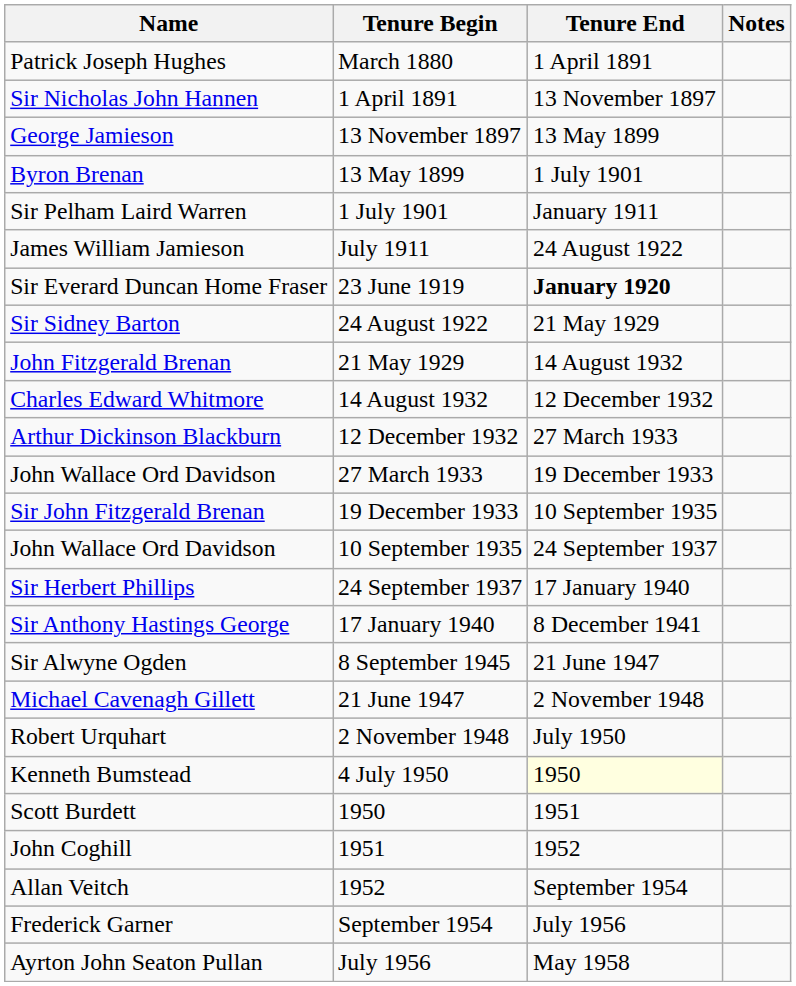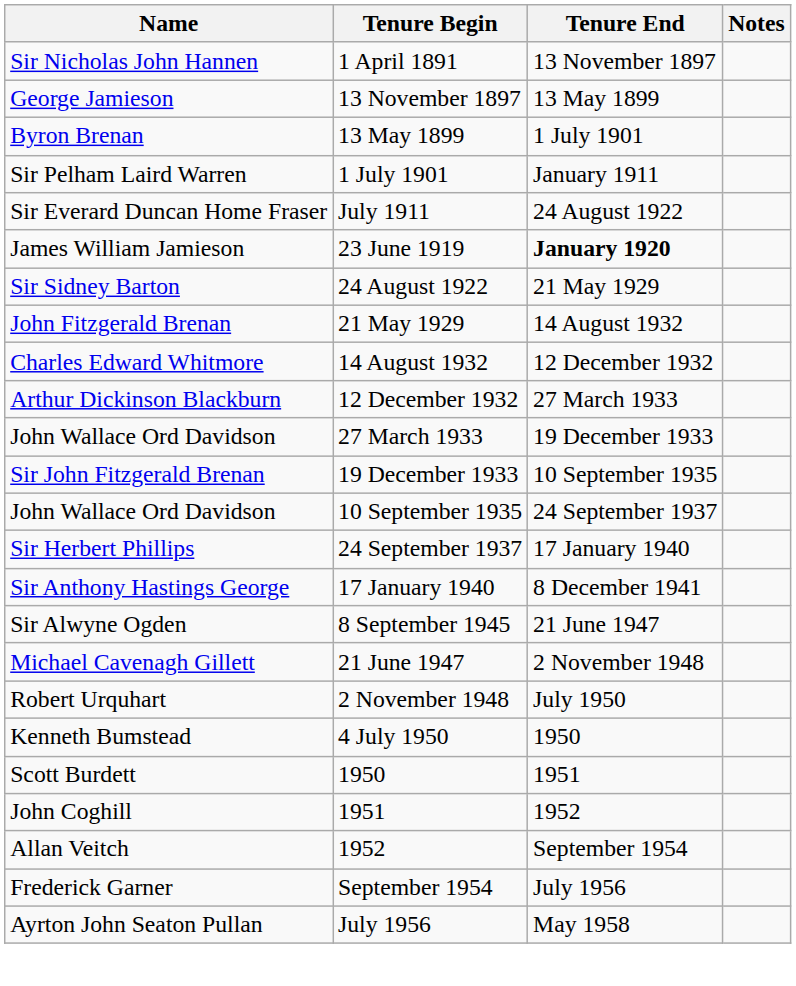- row: Patrick Joseph Hughes | March 1880 | 1 April 1891
July 1911 | Name: James William Jamieson -> Sir Everard Duncan Home Fraser
23 June 1919 | Name: Sir Everard Duncan Home Fraser -> James William Jamieson
4 July 1950 | Tenure End: lightyellow background -> no background
